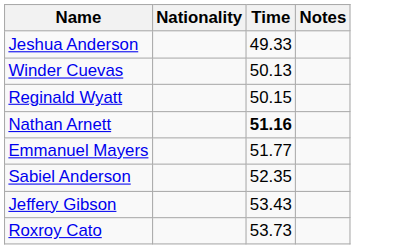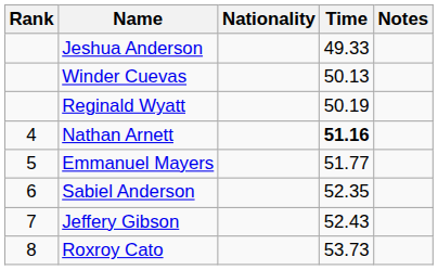+ column: Rank | 4 | 5 | 6 | 7 | 8
Reginald Wyatt | Time: 50.15 -> 50.19
Jeffery Gibson | Time: 53.43 -> 52.43
